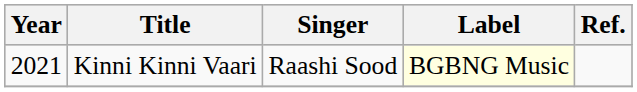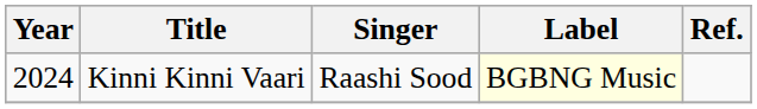Kinni Kinni Vaari | Year: 2021 -> 2024
